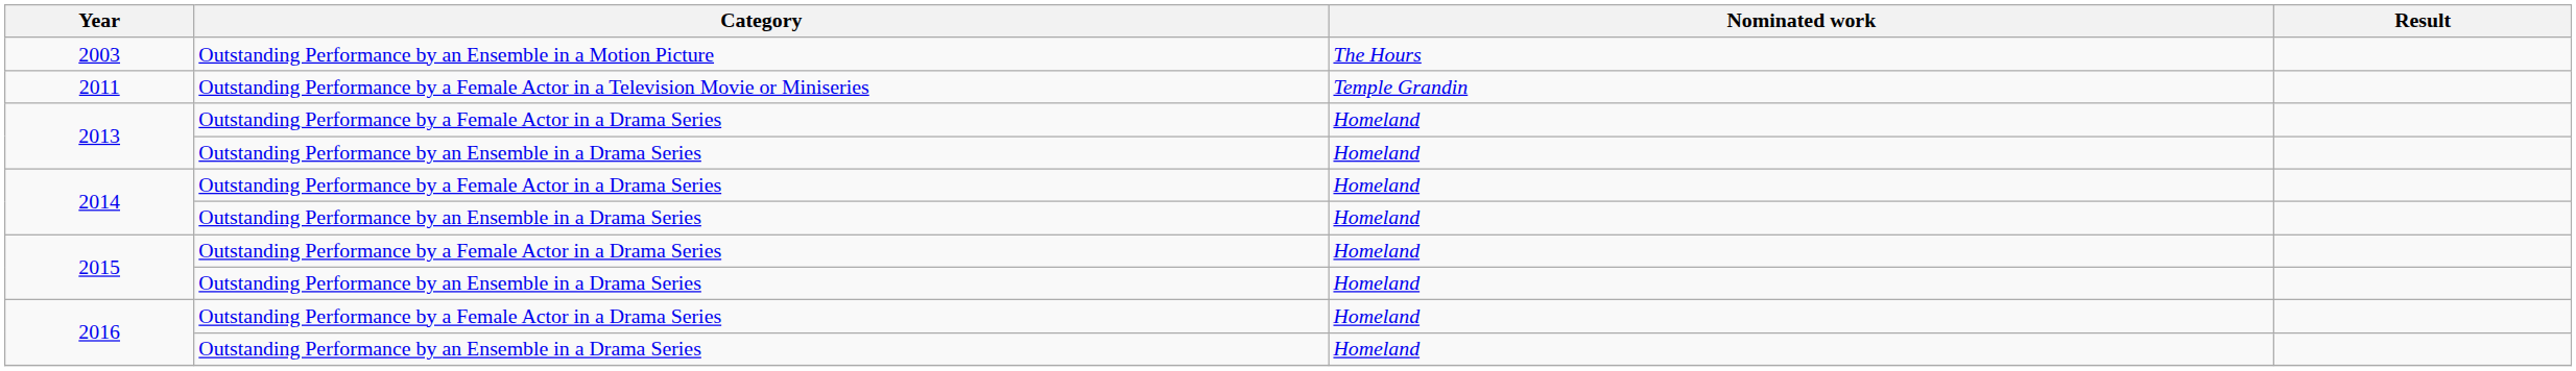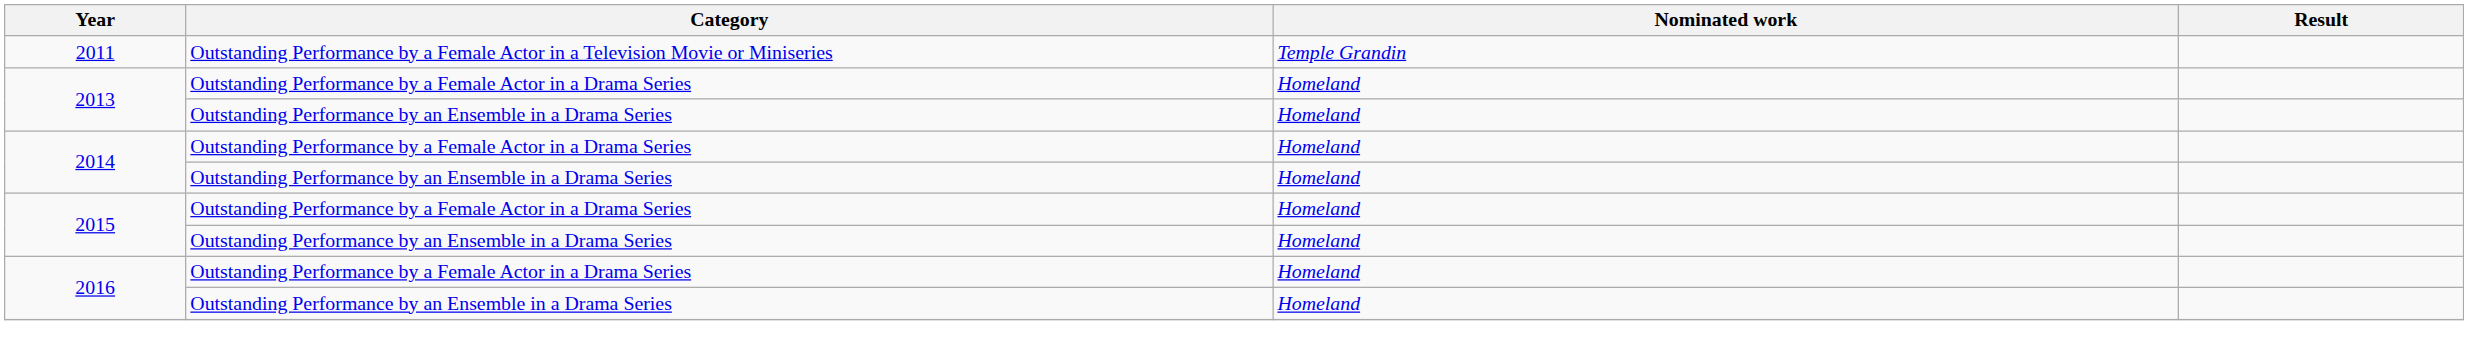- row: 2003 | Outstanding Performance by an Ensemble in a Motion Picture | The Hours
